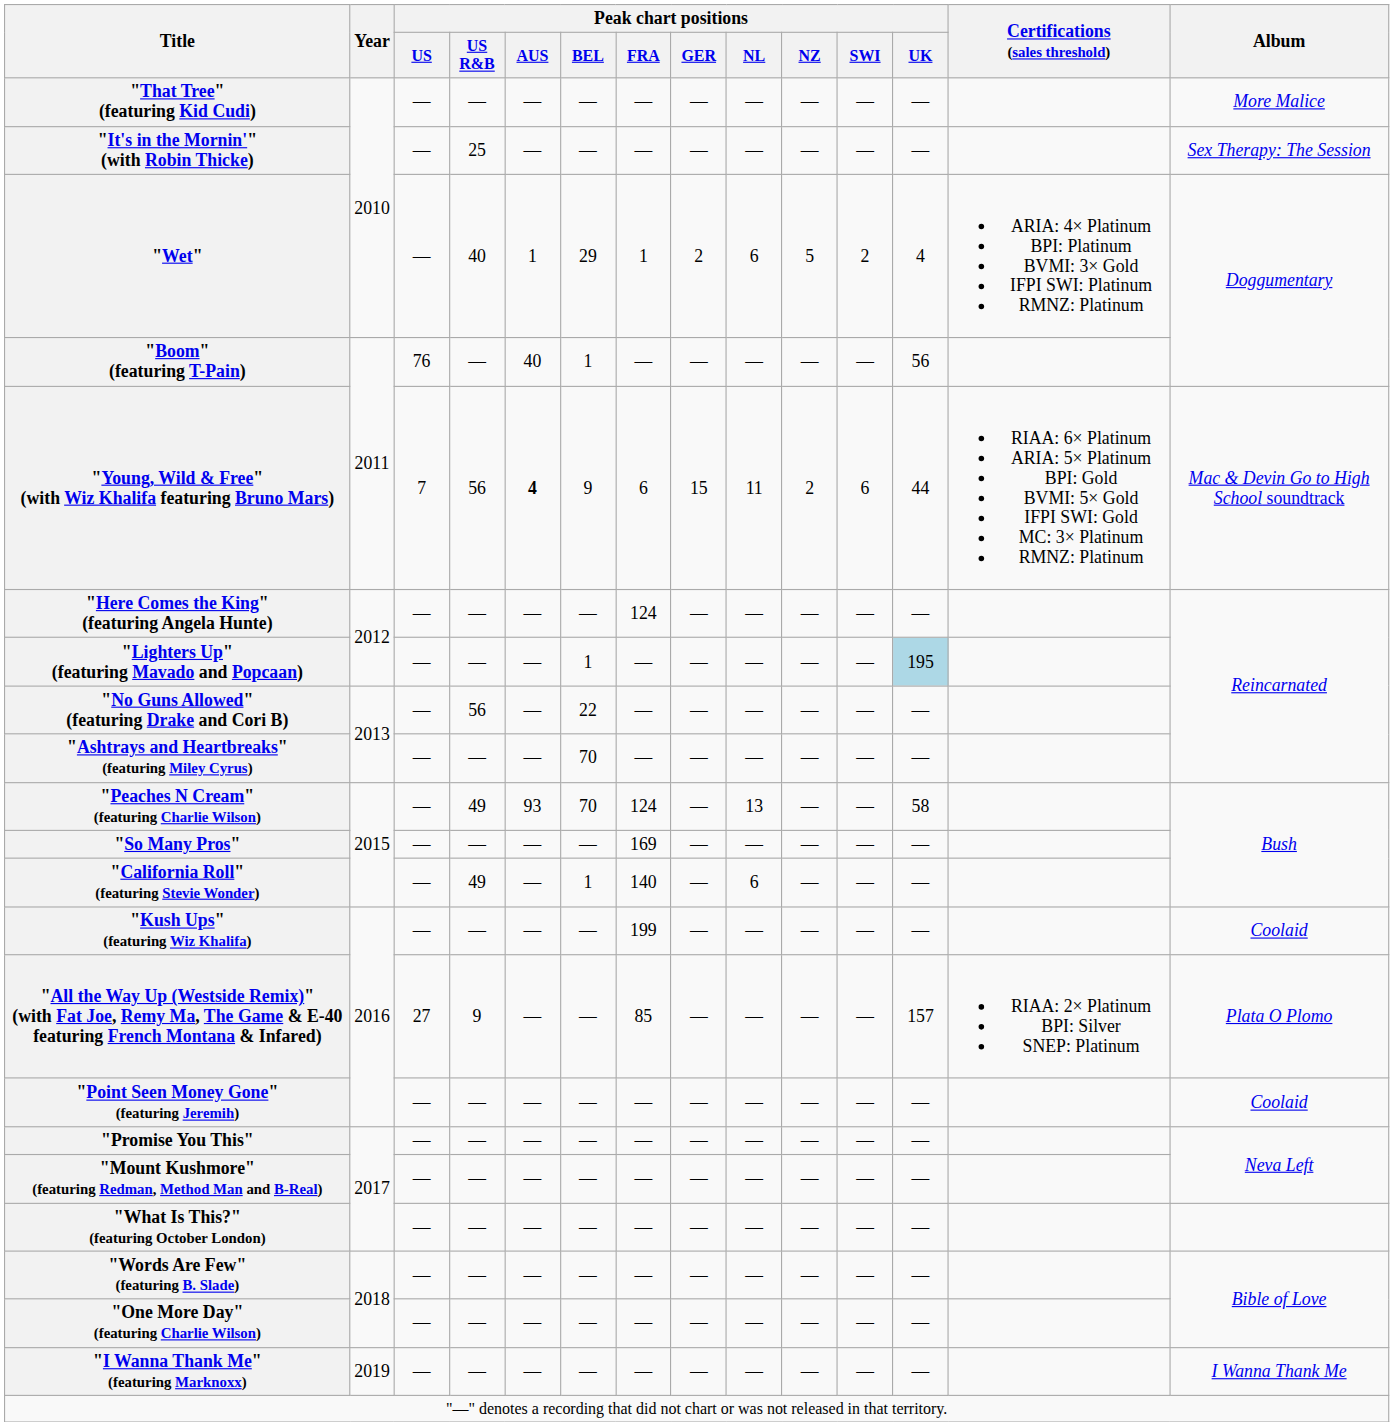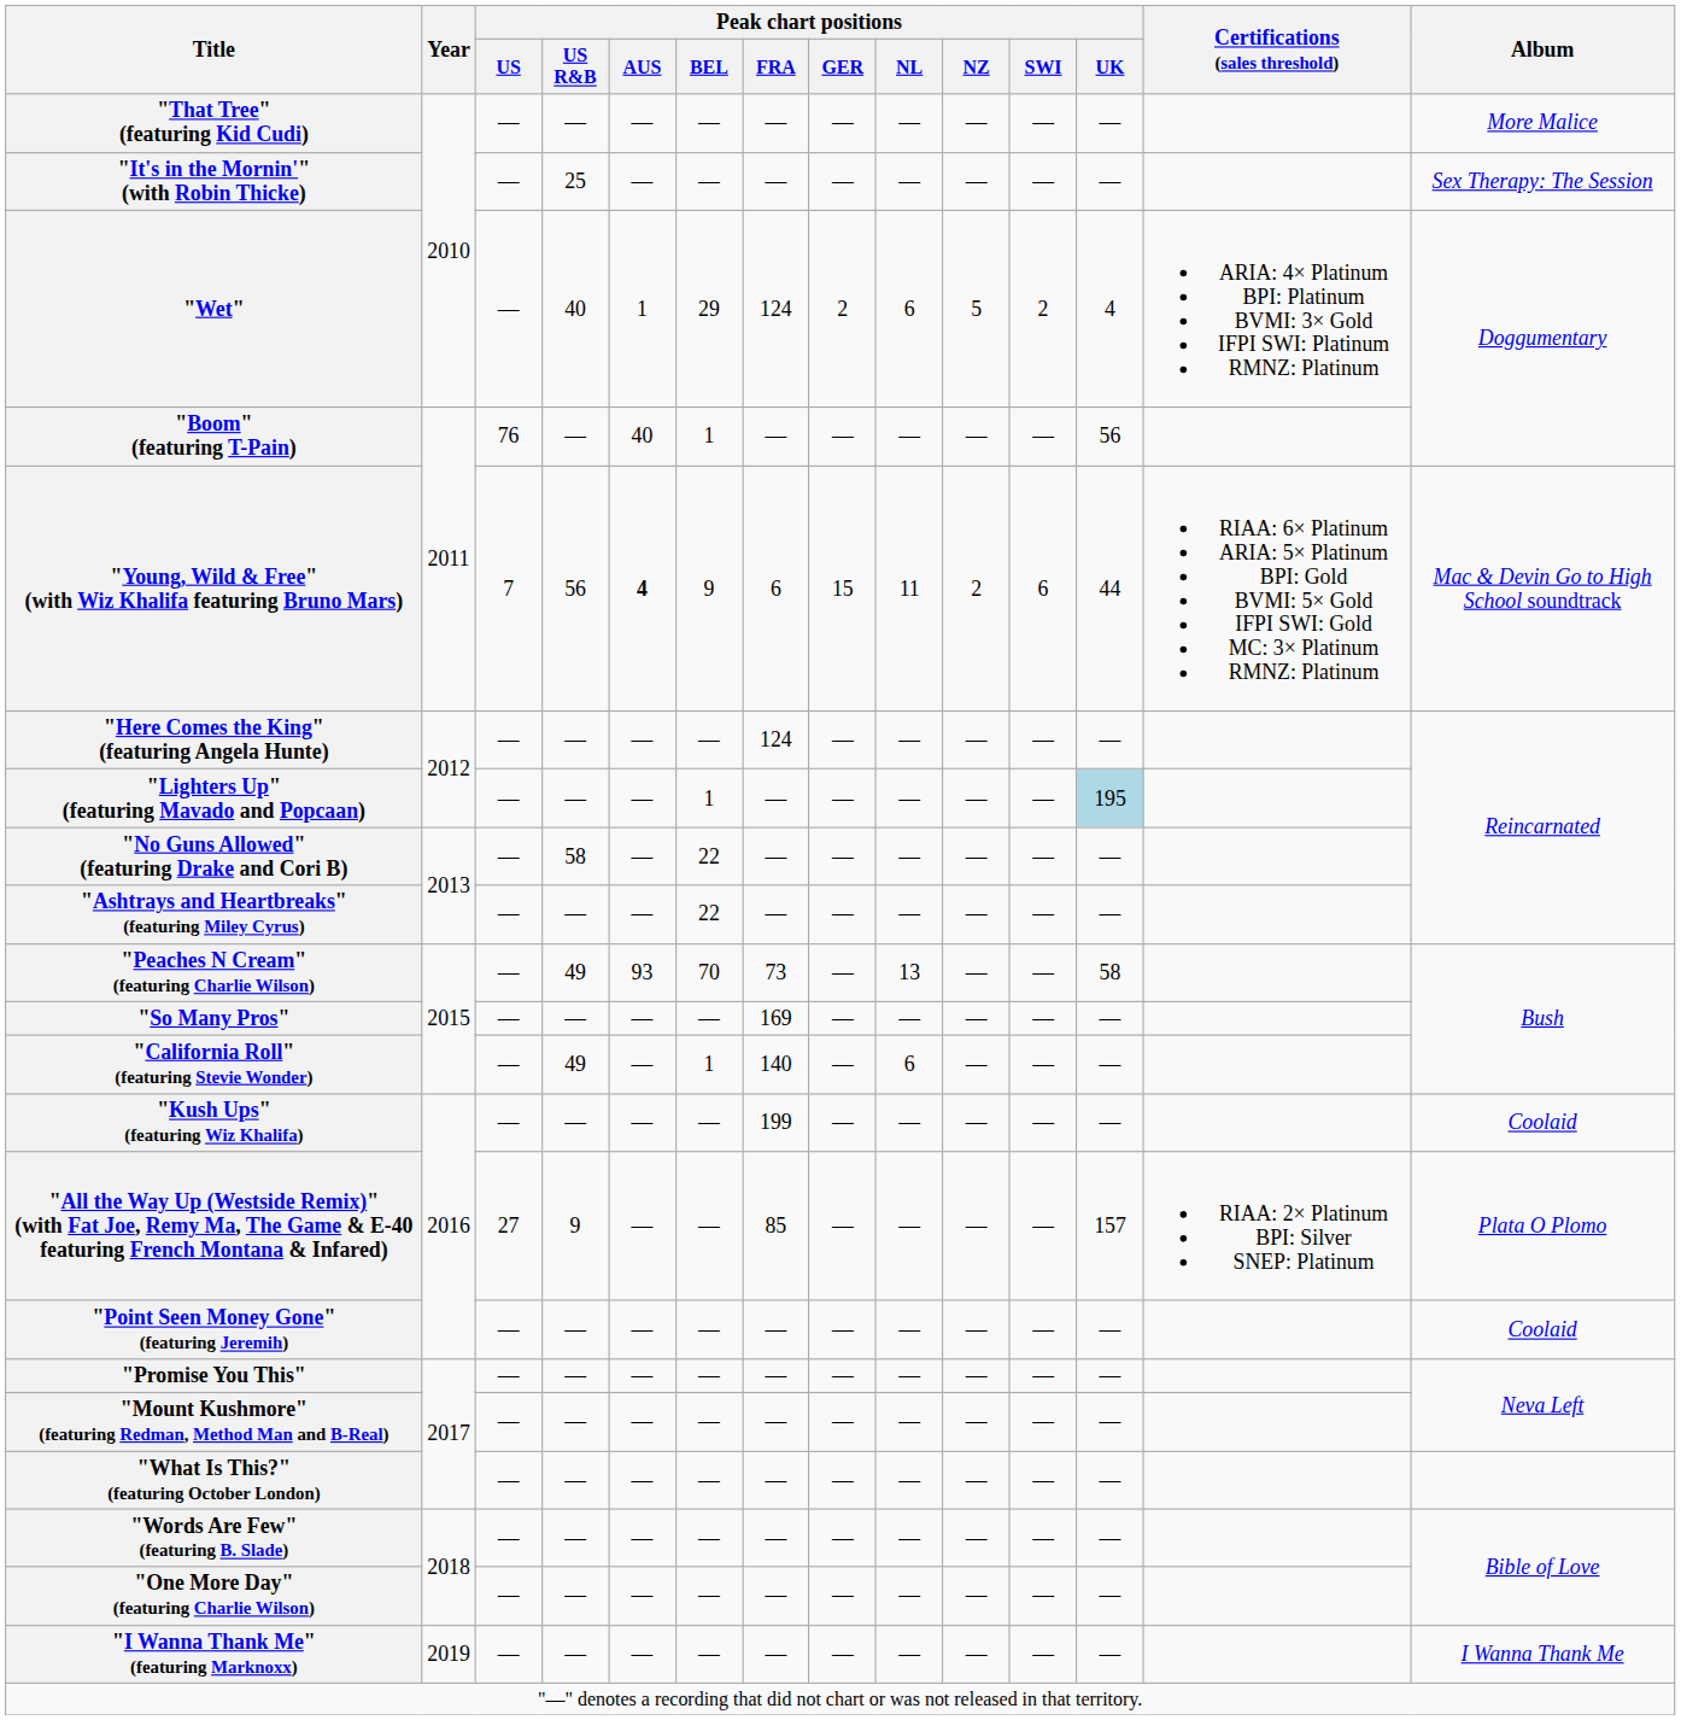"Wet" | Peak chart positions / FRA: 1 -> 124
"No Guns Allowed" (featuring Drake and Cori B) | Peak chart positions / US R&B: 56 -> 58
"Ashtrays and Heartbreaks" (featuring Miley Cyrus) | Peak chart positions / BEL: 70 -> 22
"Peaches N Cream" (featuring Charlie Wilson) | Peak chart positions / FRA: 124 -> 73
